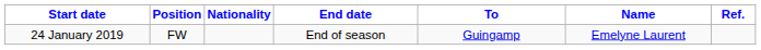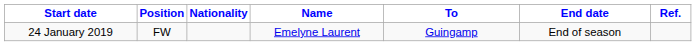columns swapped: Name <-> End date
